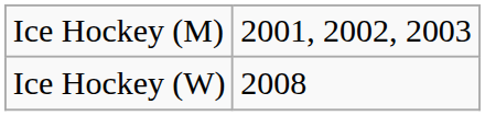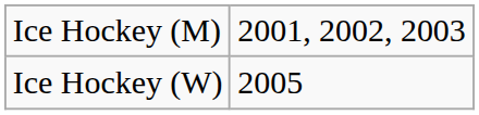Ice Hockey (W) | column 2: 2008 -> 2005
